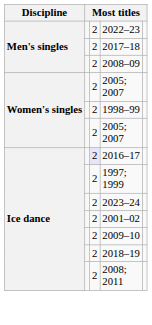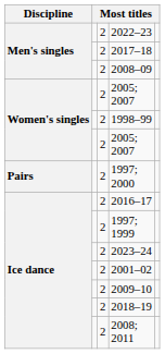+ row: Pairs | 2 | 1997; 2000
2016–17 | column 3: lavender background -> no background
